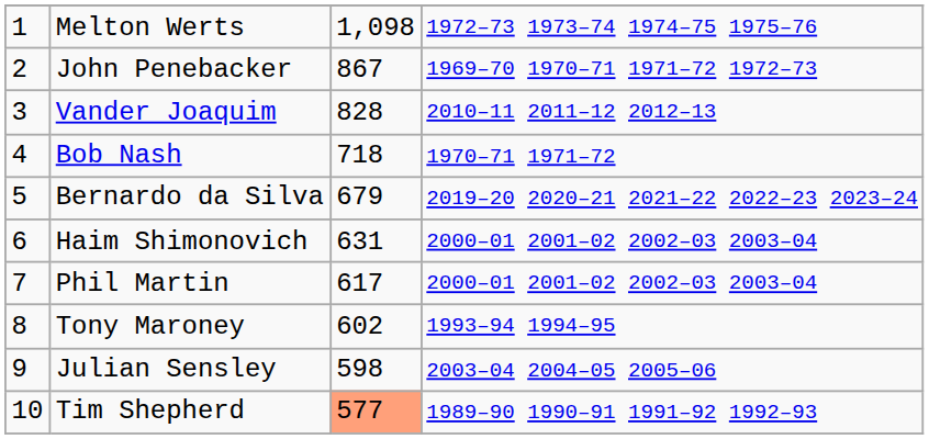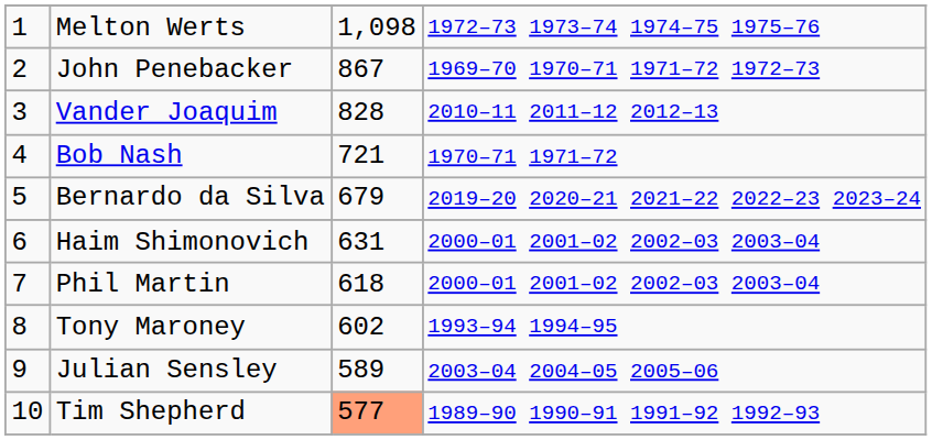Bob Nash | column 3: 718 -> 721
Phil Martin | column 3: 617 -> 618
Julian Sensley | column 3: 598 -> 589
